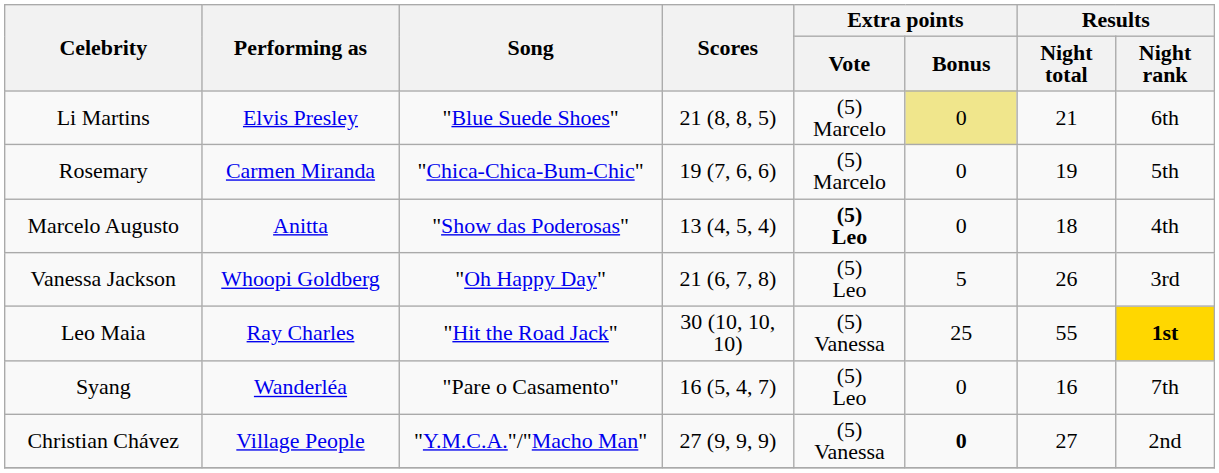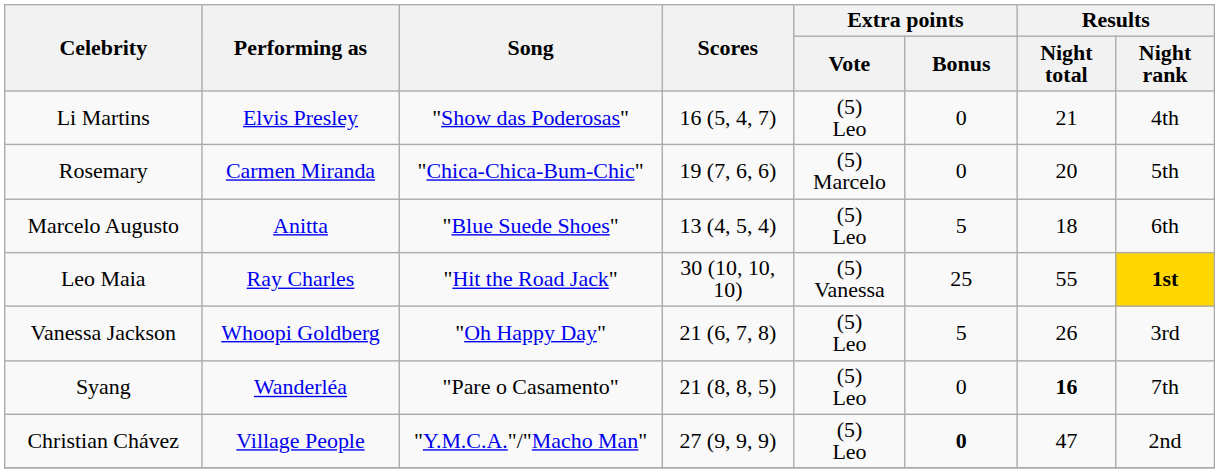Li Martins | Song: "Blue Suede Shoes" -> "Show das Poderosas"
Li Martins | Scores: 21 (8, 8, 5) -> 16 (5, 4, 7)
Li Martins | Extra points / Vote: (5) Marcelo -> (5) Leo
Li Martins | Extra points / Bonus: khaki background -> no background
Li Martins | Results / Night rank: 6th -> 4th
Rosemary | Results / Night total: 19 -> 20
Marcelo Augusto | Song: "Show das Poderosas" -> "Blue Suede Shoes"
Marcelo Augusto | Extra points / Vote: bold -> normal
Marcelo Augusto | Extra points / Bonus: 0 -> 5
Marcelo Augusto | Results / Night rank: 4th -> 6th
rows swapped: Vanessa Jackson <-> Leo Maia
Syang | Scores: 16 (5, 4, 7) -> 21 (8, 8, 5)
Syang | Results / Night total: normal -> bold
Christian Chávez | Extra points / Vote: (5) Vanessa -> (5) Leo
Christian Chávez | Results / Night total: 27 -> 47
